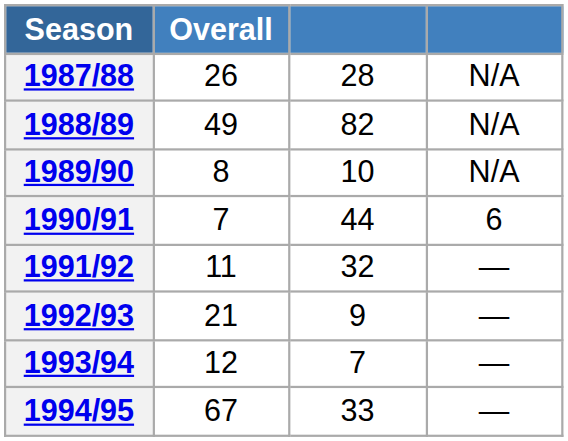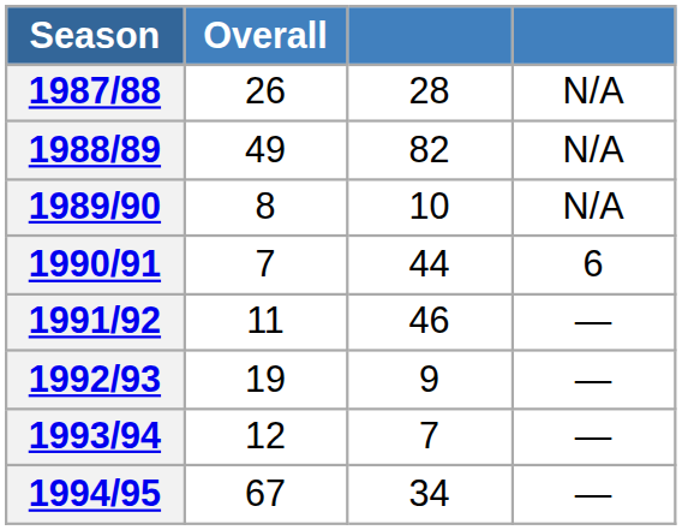1991/92 | column 3: 32 -> 46
1992/93 | Overall: 21 -> 19
1994/95 | column 3: 33 -> 34
